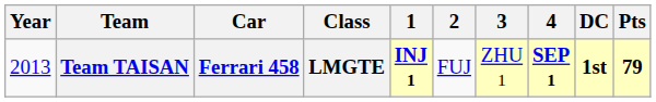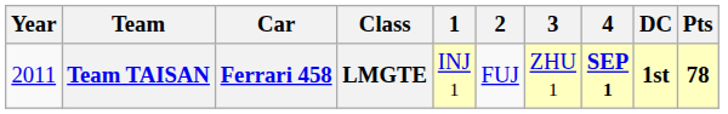Team TAISAN | Year: 2013 -> 2011
Team TAISAN | 1: bold -> normal
Team TAISAN | Pts: 79 -> 78
